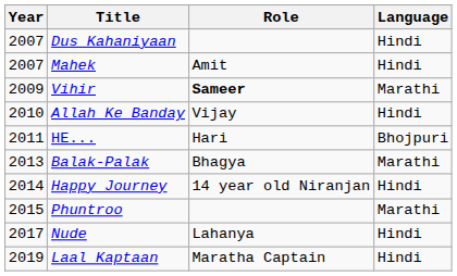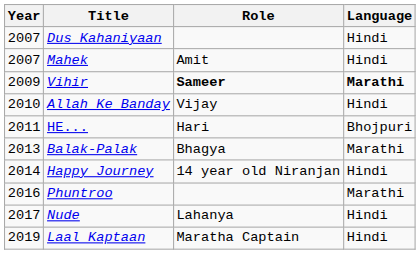Vihir | Language: normal -> bold
Phuntroo | Year: 2015 -> 2016
